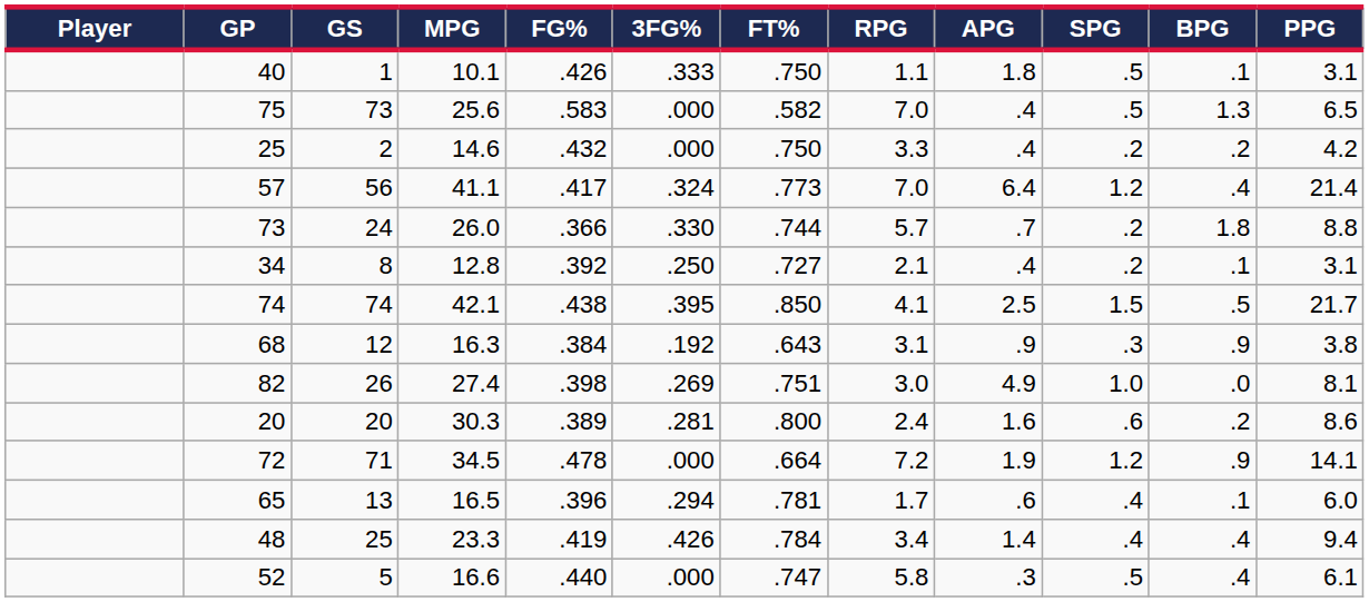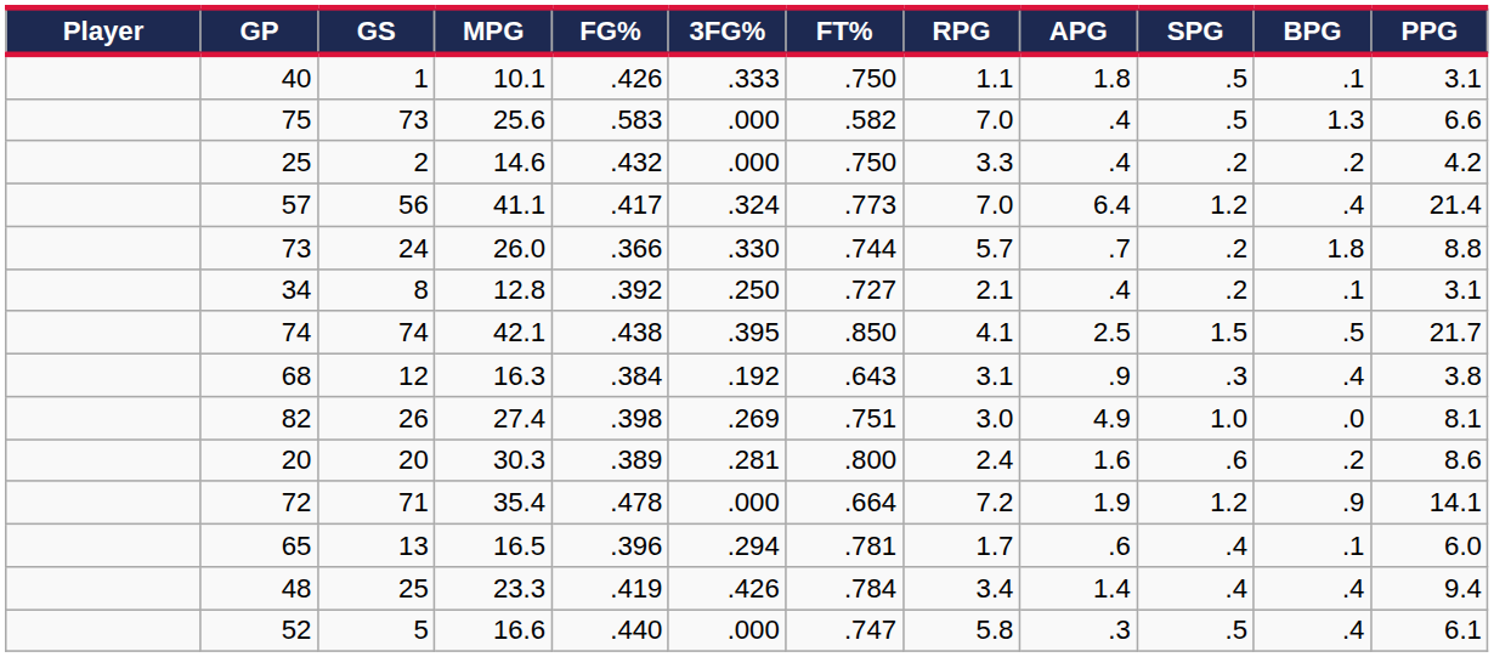75 | PPG: 6.5 -> 6.6
68 | BPG: .9 -> .4
72 | MPG: 34.5 -> 35.4
